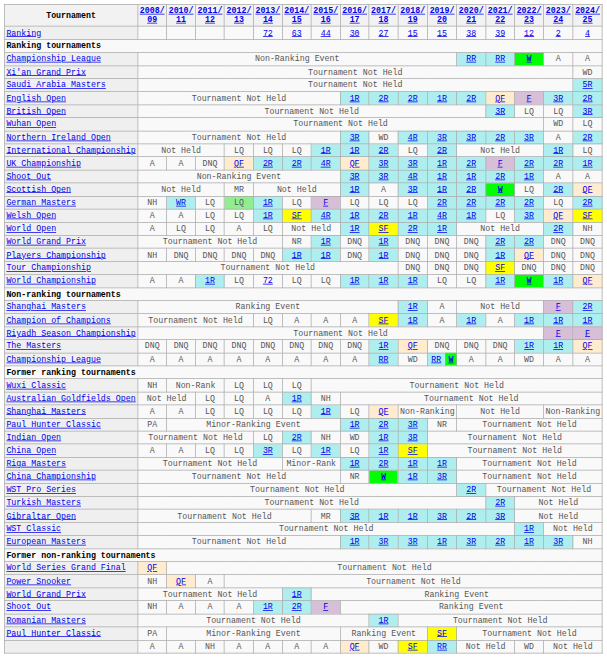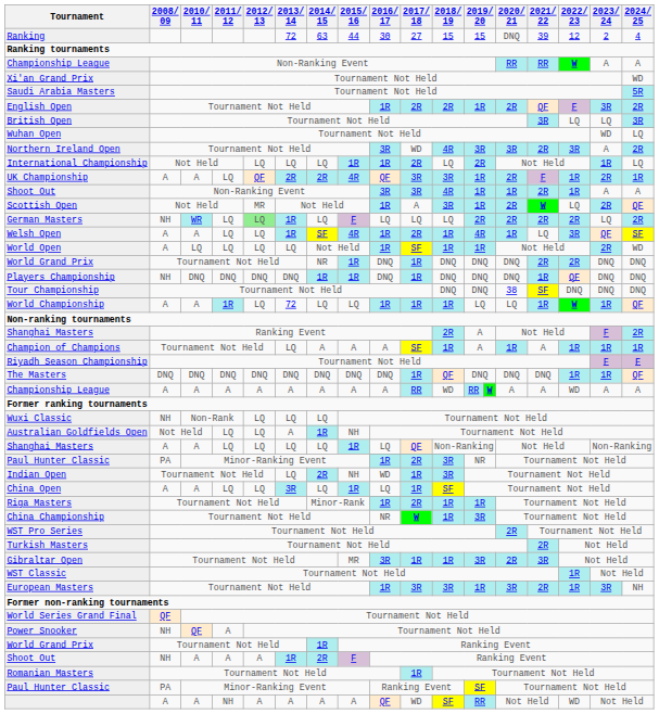Ranking | 2020/ 21: 38 -> DNQ
UK Championship | 2011/ 12: DNQ -> LQ
UK Championship | 2022/ 23: 2R -> 1R
World Open | 2012/ 13: A -> LQ
World Open | 2018/ 19: 2R -> 1R
World Open | 2024/ 25: NH -> WD
Tour Championship | 2020/ 21: DNQ -> 38
Shanghai Masters / Ranking Event | 2018/ 19: 1R -> 2R
